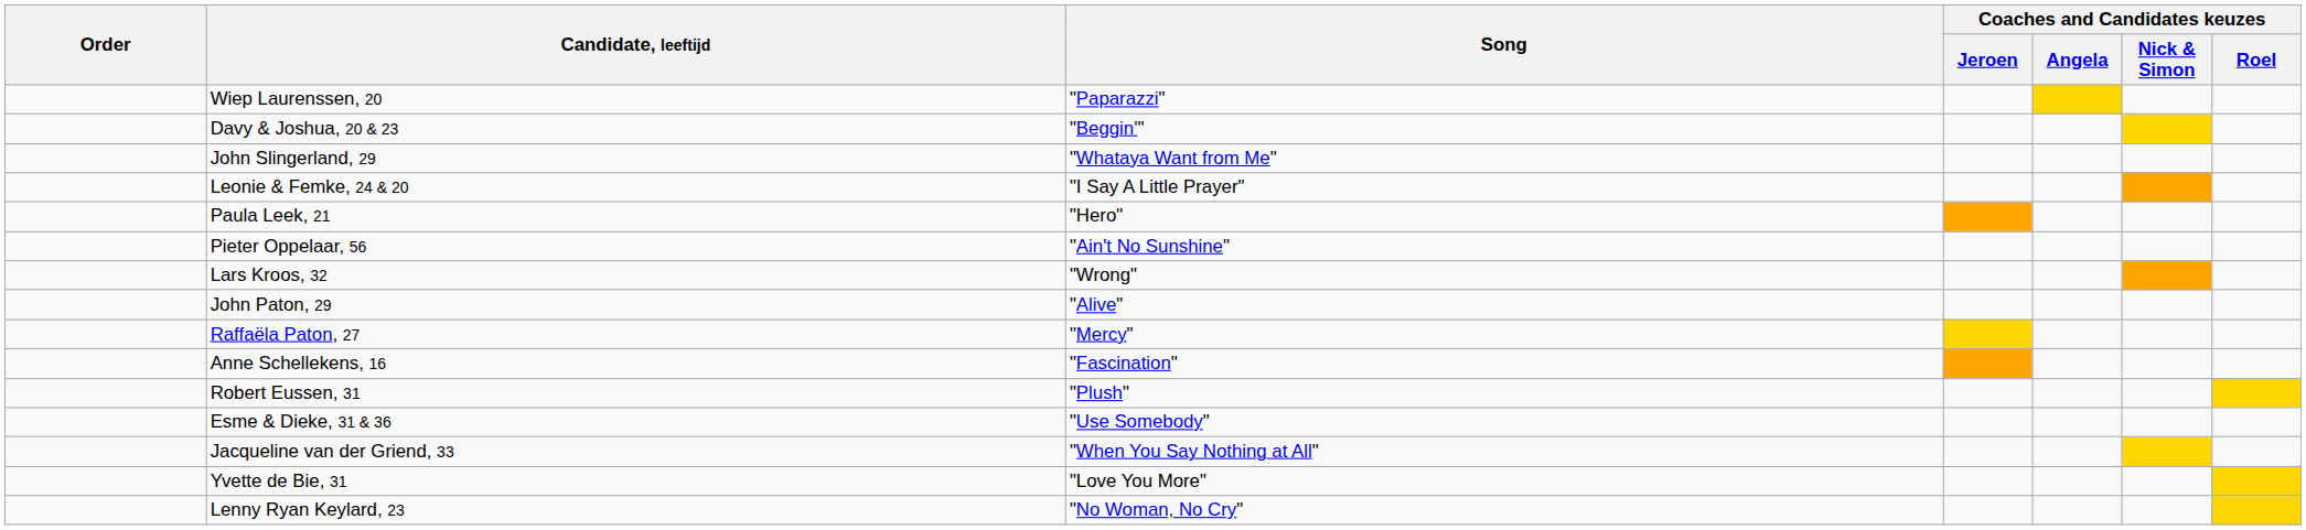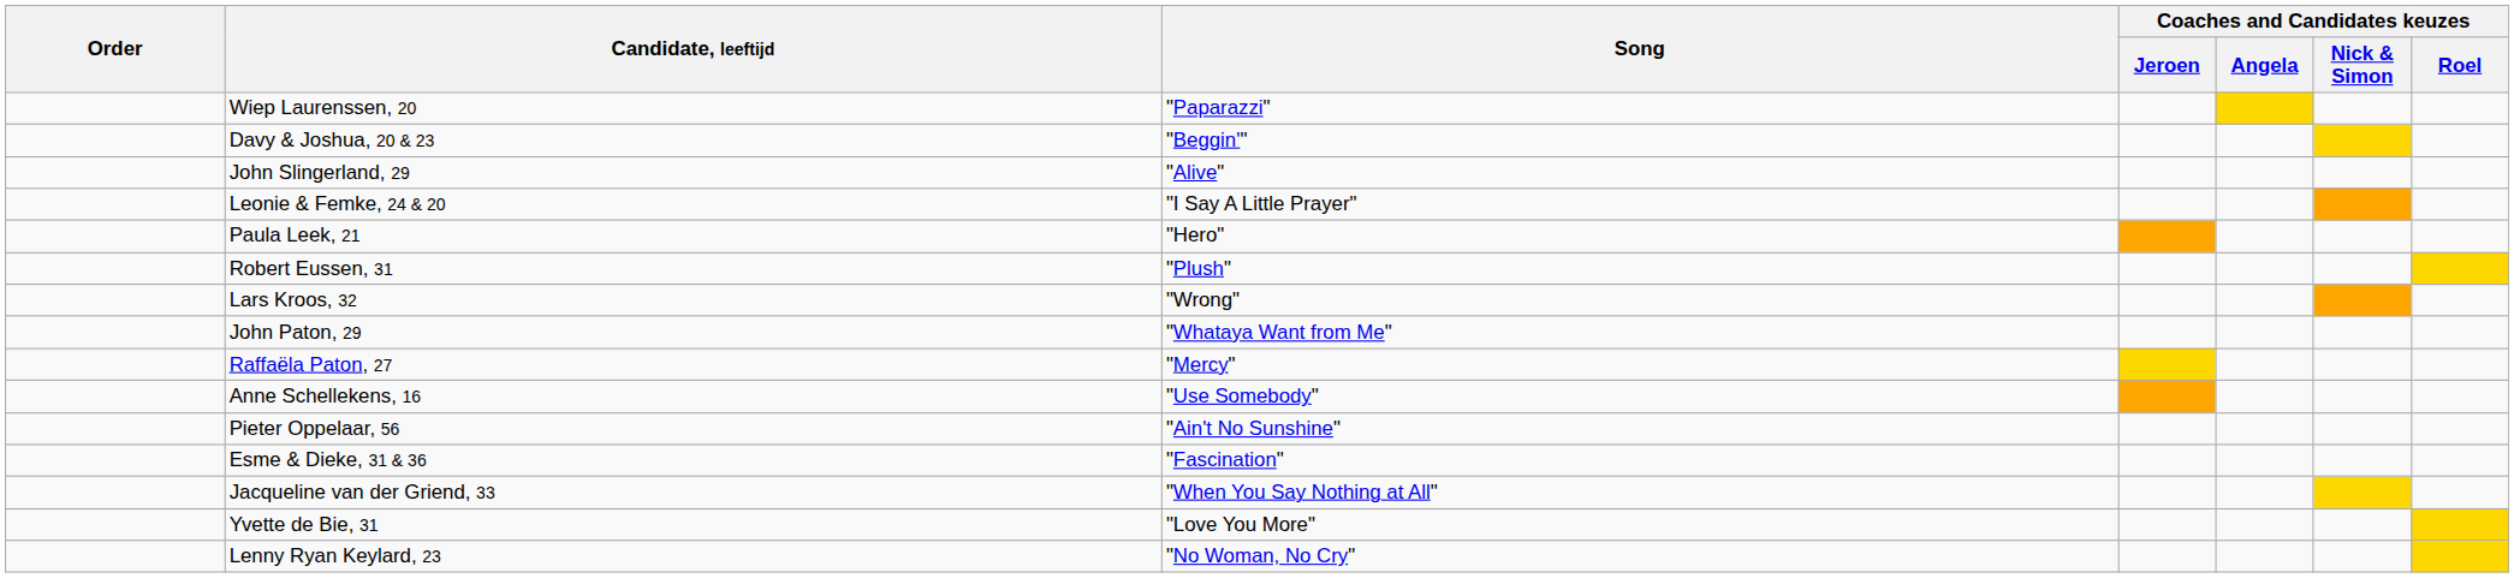John Slingerland, 29 | Song: "Whataya Want from Me" -> "Alive"
rows swapped: Pieter Oppelaar, 56 <-> Robert Eussen, 31
John Paton, 29 | Song: "Alive" -> "Whataya Want from Me"
Anne Schellekens, 16 | Song: "Fascination" -> "Use Somebody"
Esme & Dieke, 31 & 36 | Song: "Use Somebody" -> "Fascination"
